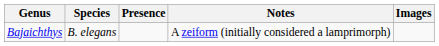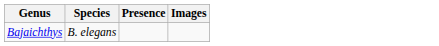- column: Notes | A zeiform (initially considered a lamprimorph)
